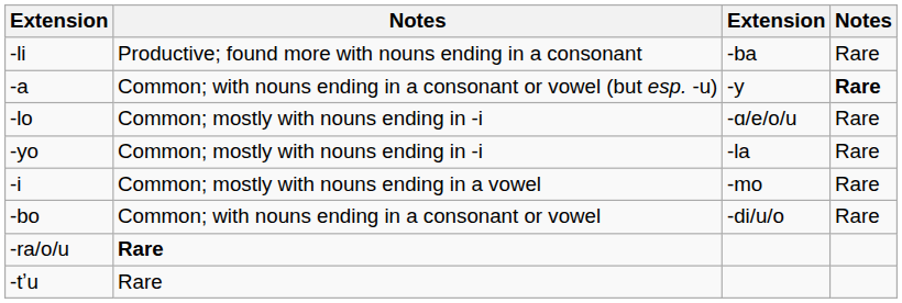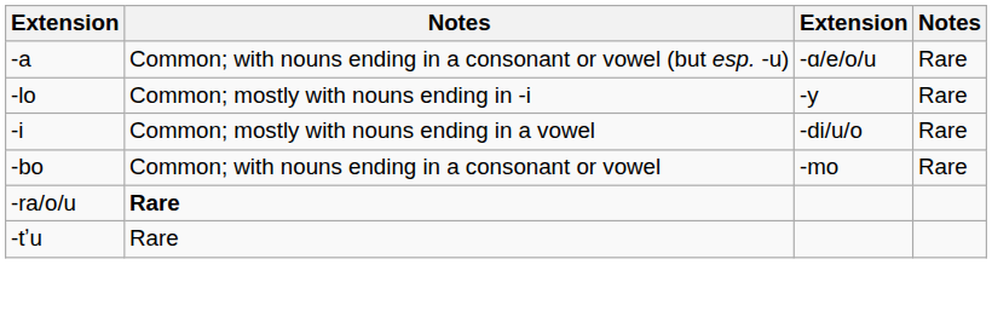- row: -li | Productive; found more with nouns ending in a consonant | -ba | Rare
-a | column 3: -y -> -ɑ/e/o/u
-a | column 4: bold -> normal
-lo | column 3: -ɑ/e/o/u -> -y
- row: -yo | Common; mostly with nouns ending in -i | -la | Rare
-i | column 3: -mo -> -di/u/o
-bo | column 3: -di/u/o -> -mo
